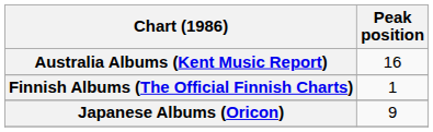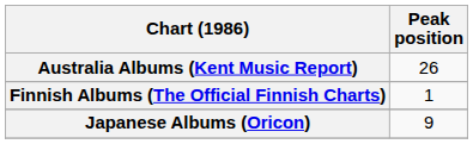Australia Albums (Kent Music Report) | Peak position: 16 -> 26
